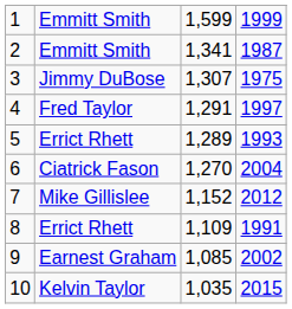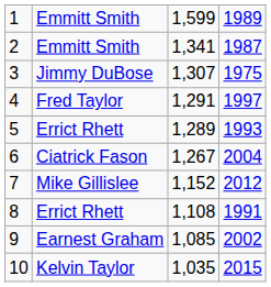1 | column 4: 1999 -> 1989
6 | column 3: 1,270 -> 1,267
8 | column 3: 1,109 -> 1,108
